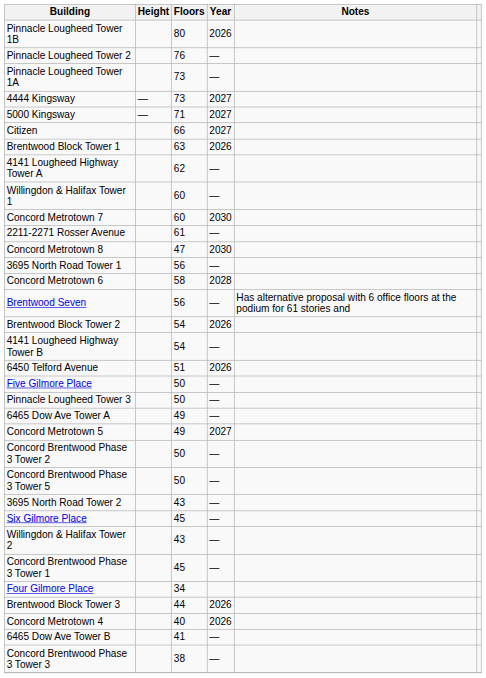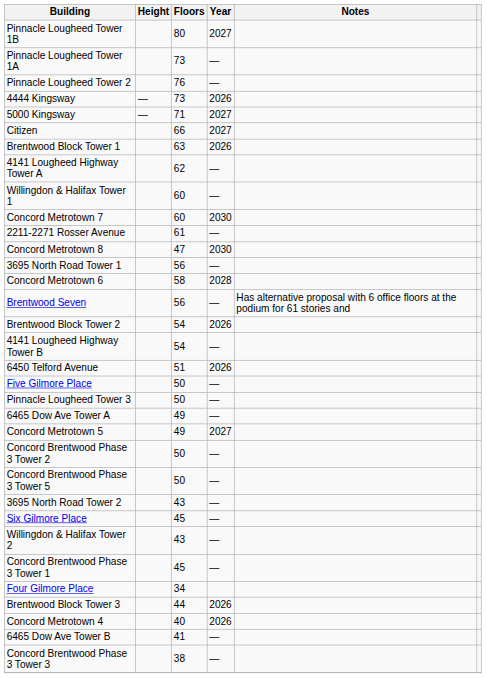Pinnacle Lougheed Tower 1B | Year: 2026 -> 2027
rows swapped: Pinnacle Lougheed Tower 2 <-> Pinnacle Lougheed Tower 1A
4444 Kingsway | Year: 2027 -> 2026
